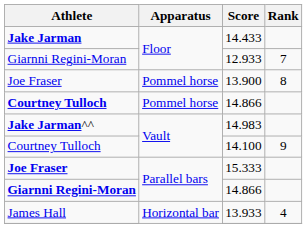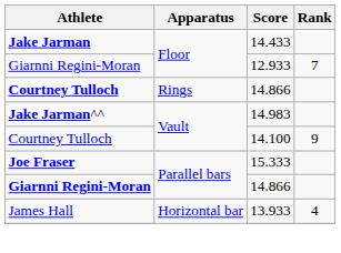- row: Joe Fraser | Pommel horse | 13.900 | 8
Courtney Tulloch / 14.866 | Apparatus: Pommel horse -> Rings
